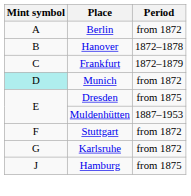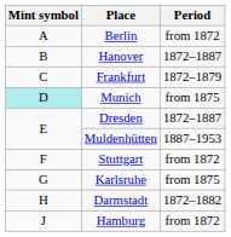Hanover | Period: 1872–1878 -> 1872–1887
Munich | Period: from 1872 -> from 1875
Dresden | Period: from 1875 -> 1872–1887
Karlsruhe | Period: from 1872 -> from 1875
+ row: H | Darmstadt | 1872–1882
Hamburg | Period: from 1875 -> from 1872
